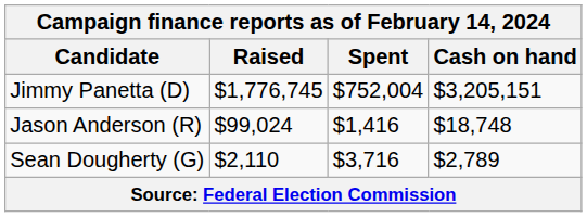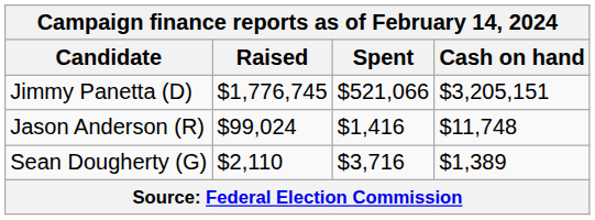Jimmy Panetta (D) | Spent: $752,004 -> $521,066
Jason Anderson (R) | Cash on hand: $18,748 -> $11,748
Sean Dougherty (G) | Cash on hand: $2,789 -> $1,389
